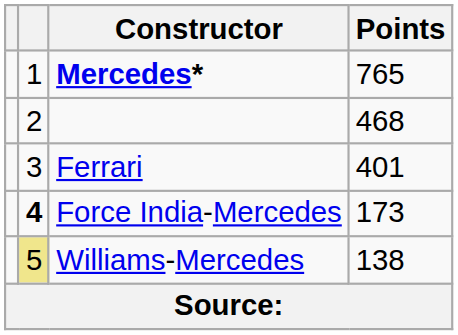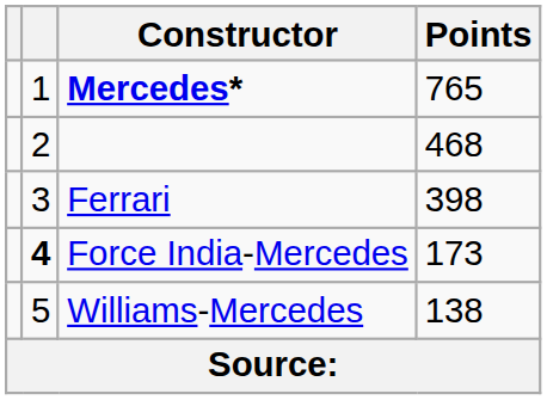Ferrari | Points: 401 -> 398
Williams-Mercedes | column 2: khaki background -> no background
